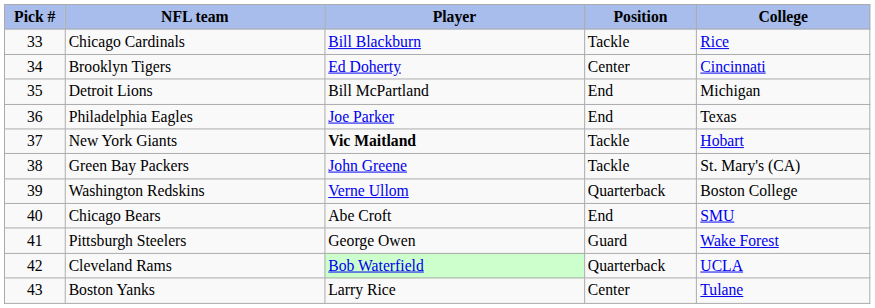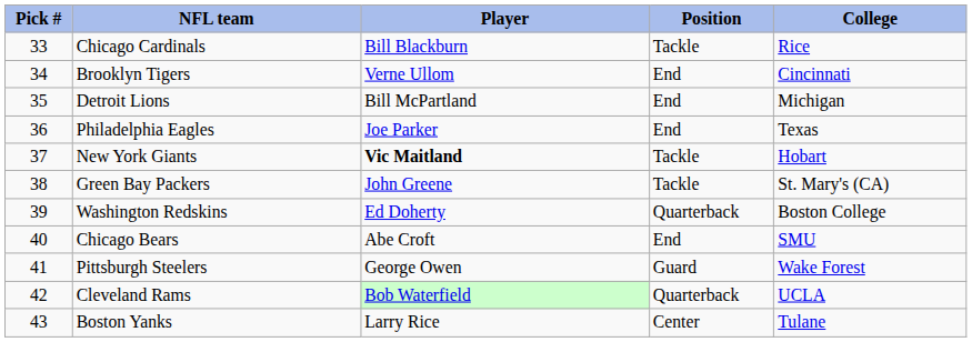Brooklyn Tigers | Player: Ed Doherty -> Verne Ullom
Brooklyn Tigers | Position: Center -> End
Washington Redskins | Player: Verne Ullom -> Ed Doherty
